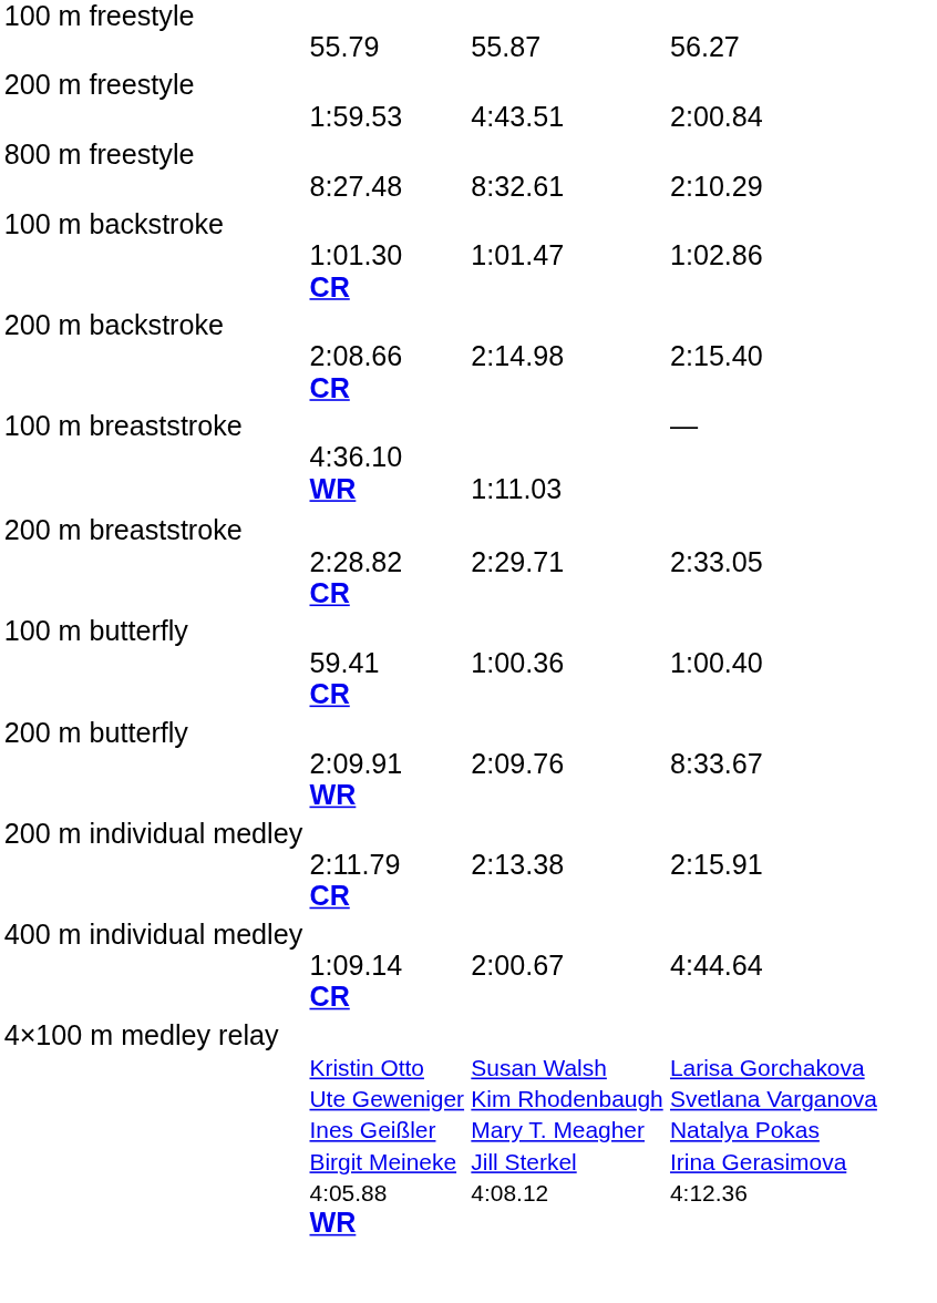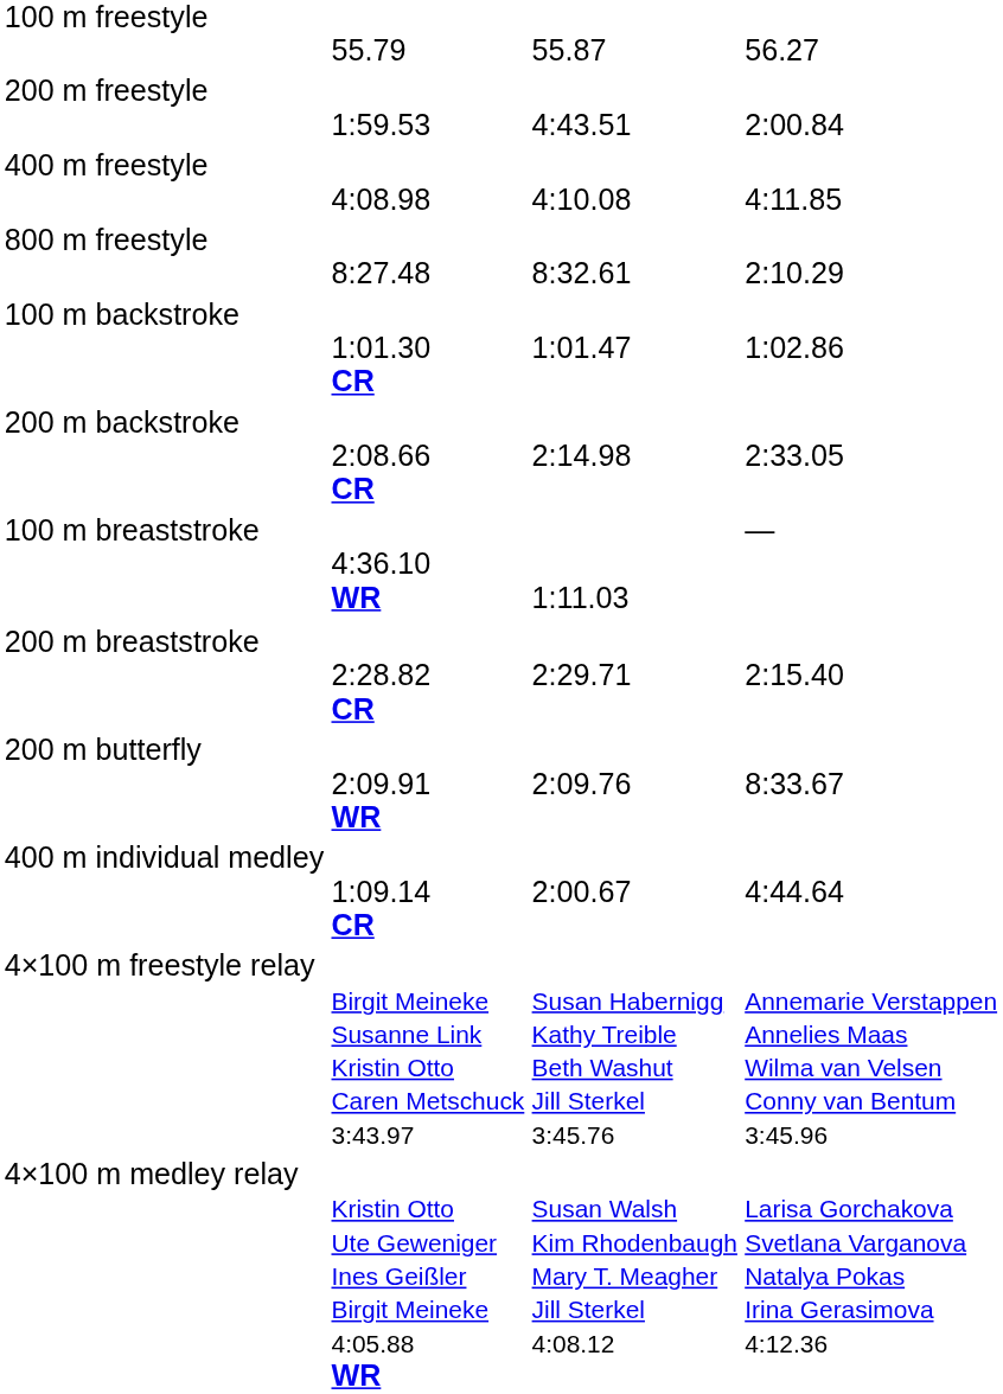+ row: 400 m freestyle | 4:08.98 | 4:10.08 | 4:11.85
200 m backstroke | column 4: 2:15.40 -> 2:33.05
200 m breaststroke | column 4: 2:33.05 -> 2:15.40
- row: 100 m butterfly | 59.41 CR | 1:00.36 | 1:00.40
- row: 200 m individual medley | 2:11.79 CR | 2:13.38 | 2:15.91
+ row: 4×100 m freestyle relay | Birgit Meineke Susanne Link Kristin Otto Caren Metschuck 3:43.97 | Susan Habernigg Kathy Treible Beth Washut Jill Sterkel 3:45.76 | Annemarie Verstappen Annelies Maas Wilma van Velsen Conny van Bentum 3:45.96
